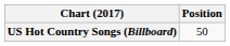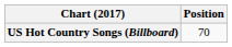US Hot Country Songs (Billboard) | Position: 50 -> 70
